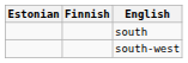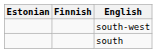rows swapped: south <-> south-west
